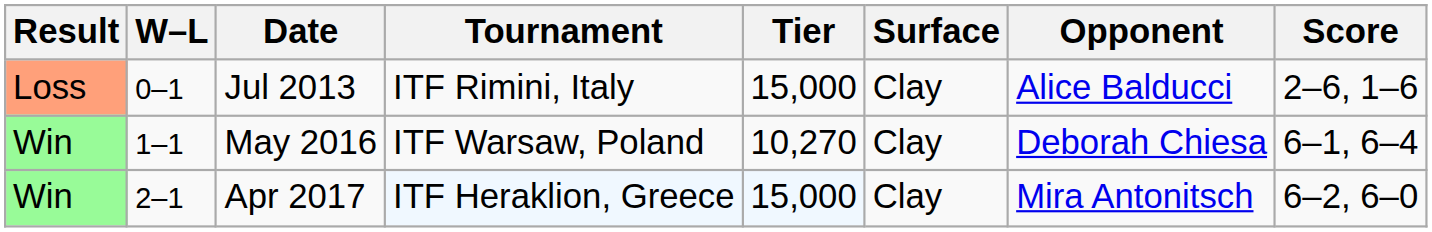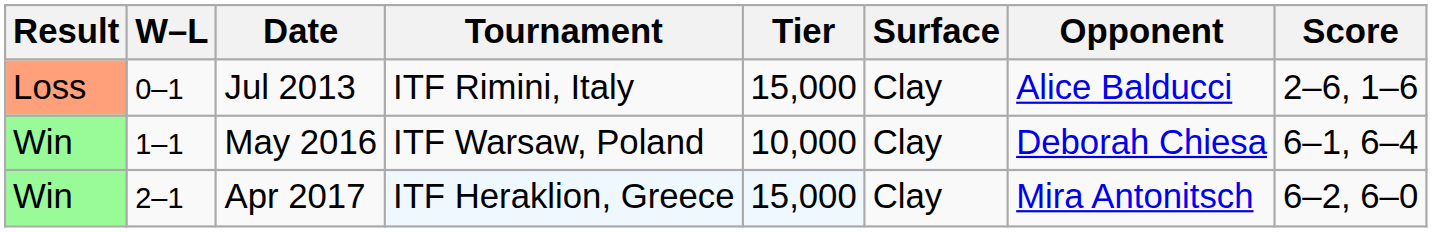May 2016 | Tier: 10,270 -> 10,000
